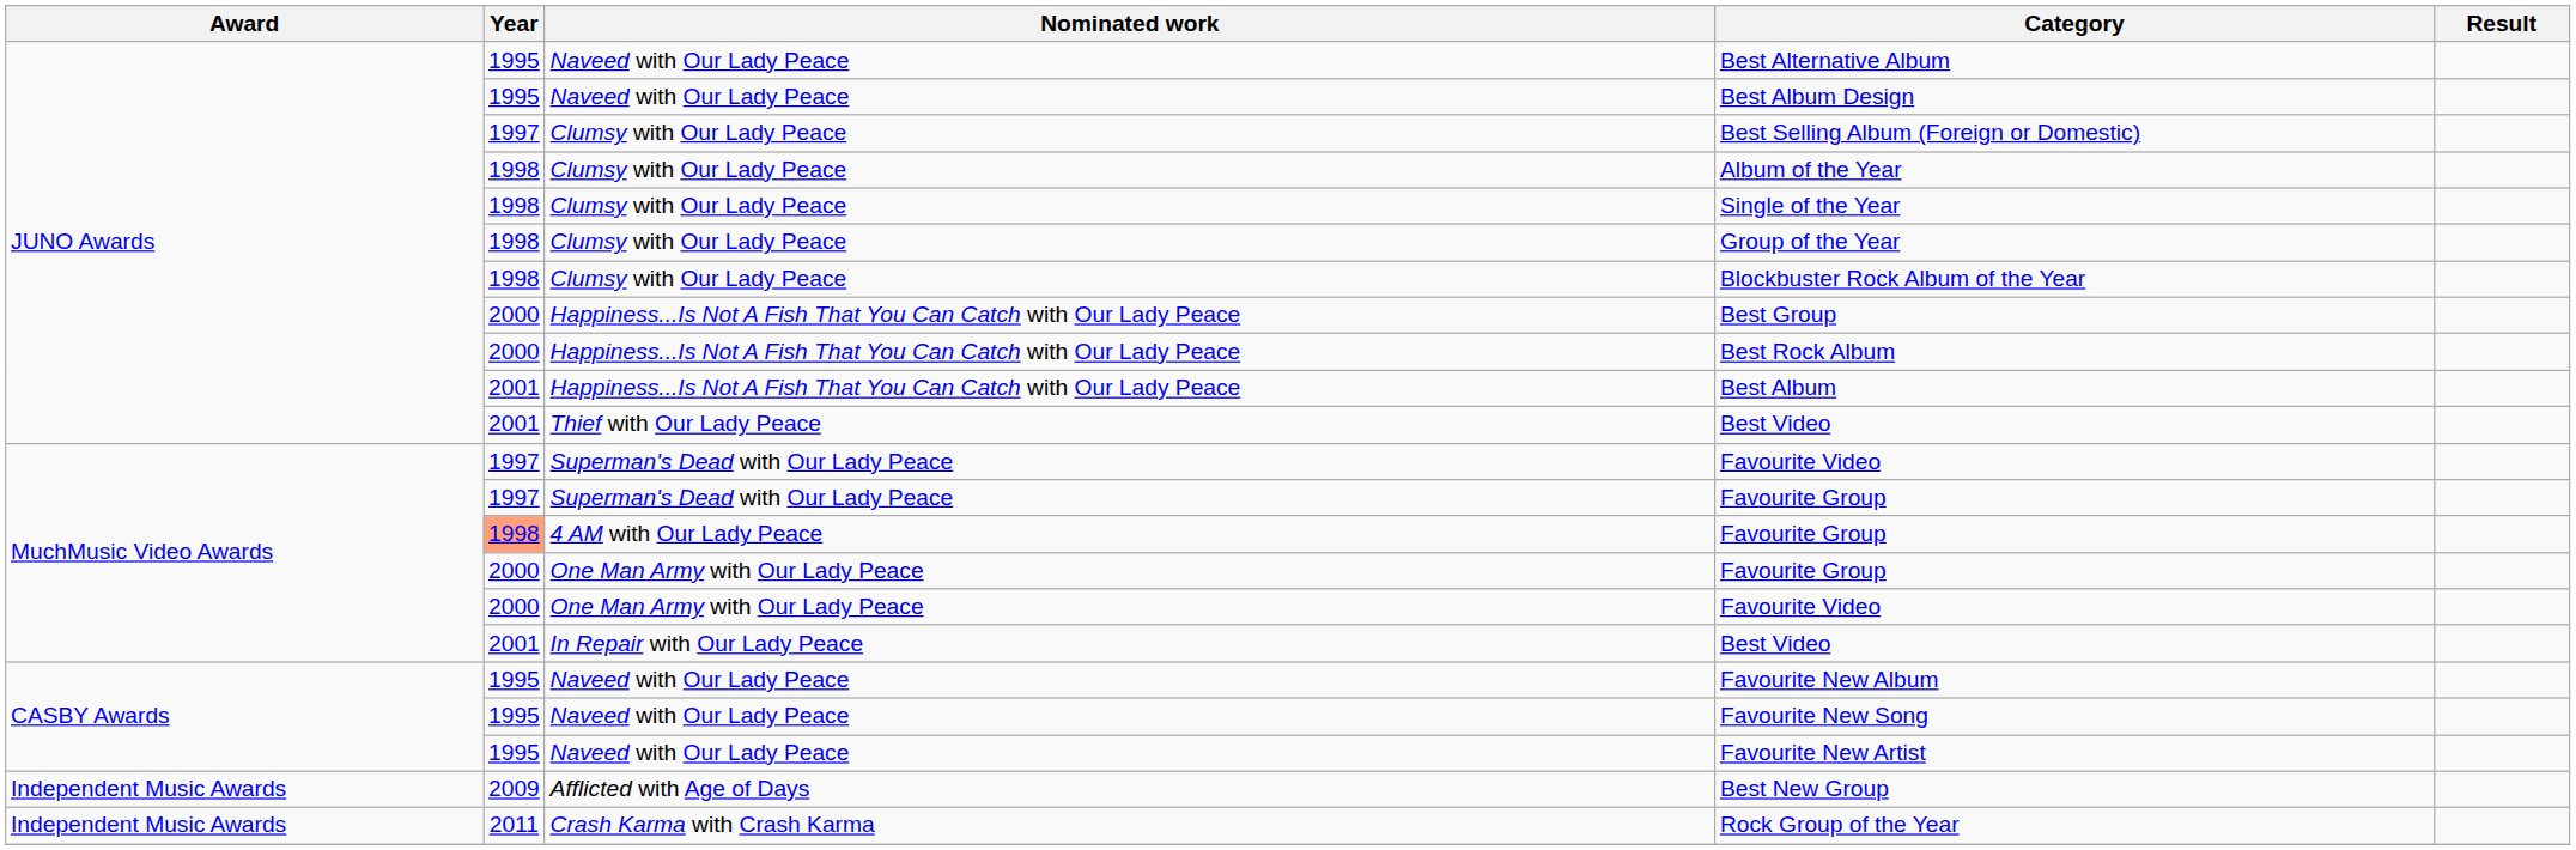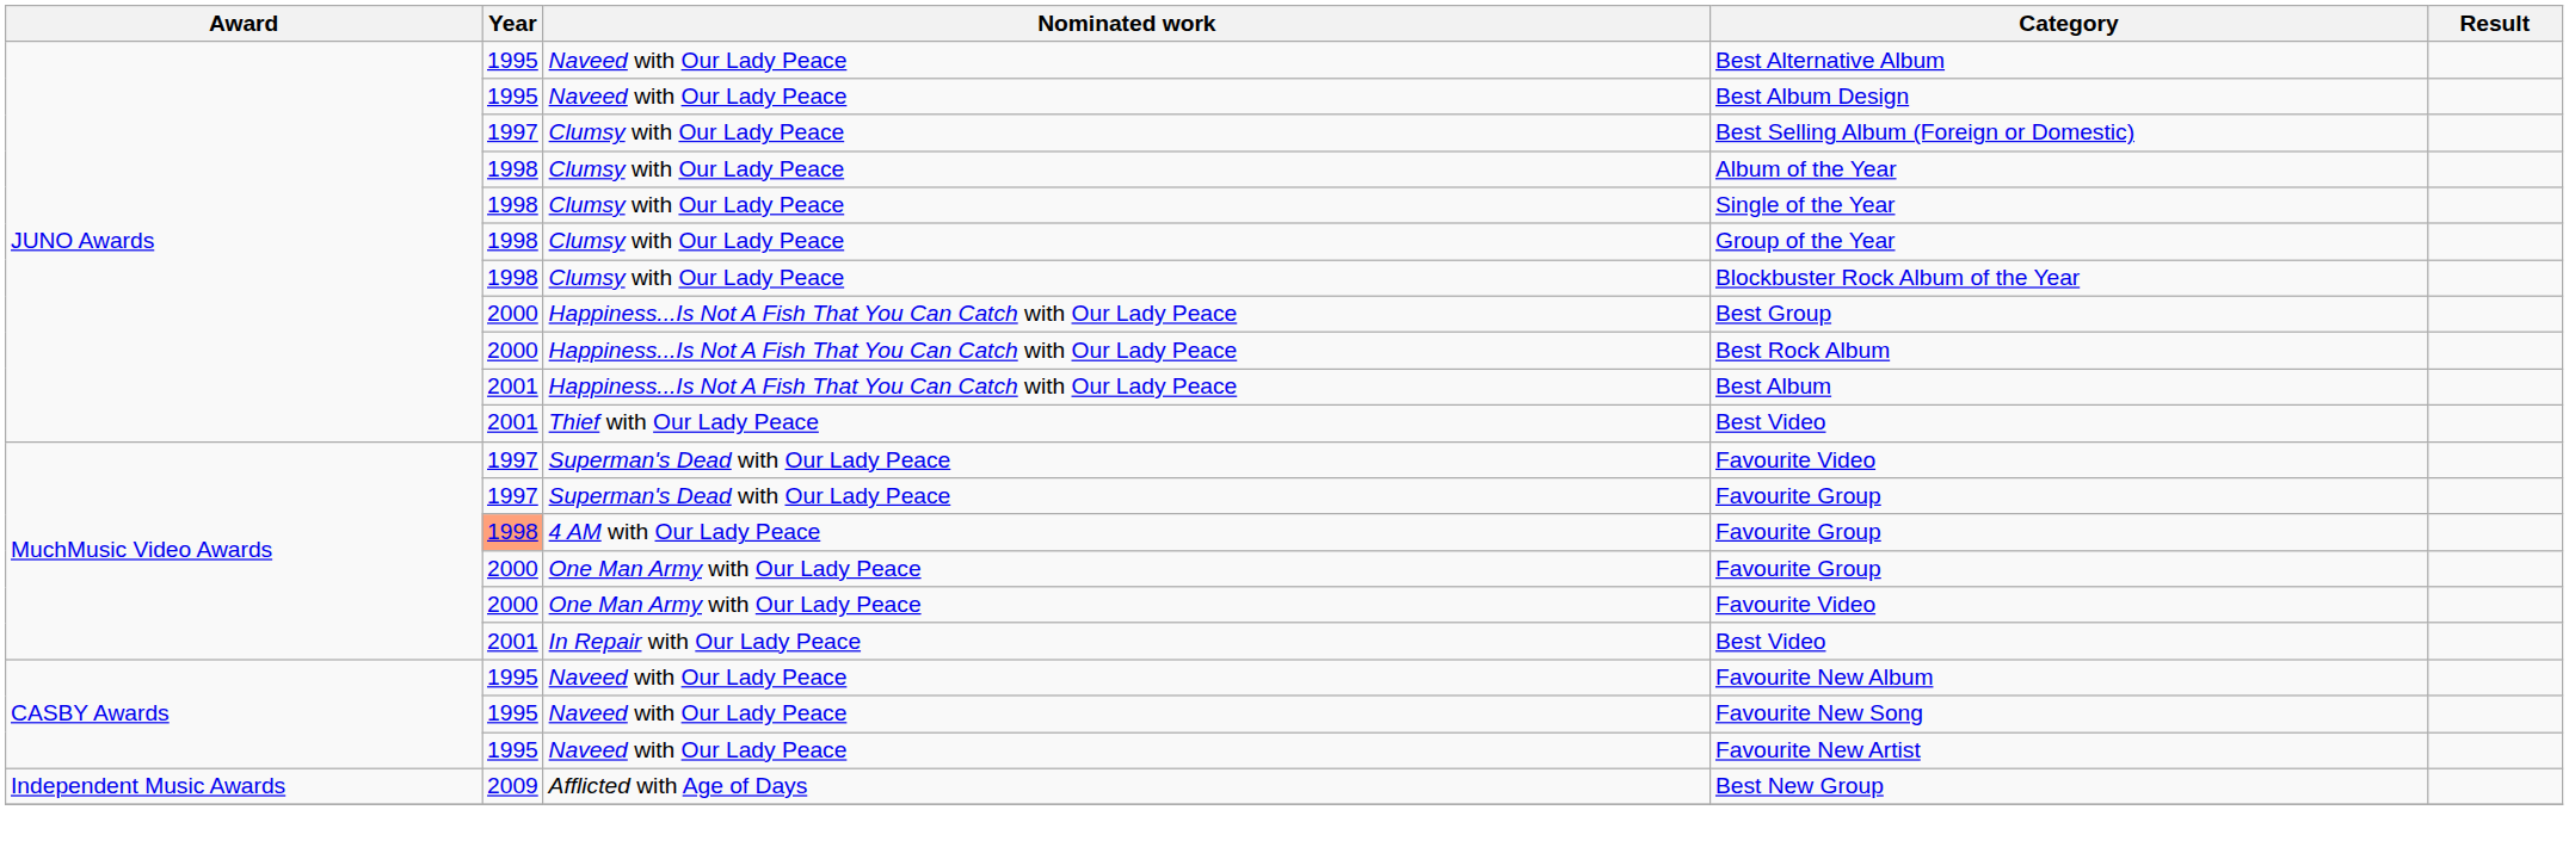- row: Independent Music Awards | 2011 | Crash Karma with Crash Karma | Rock Group of the Year
